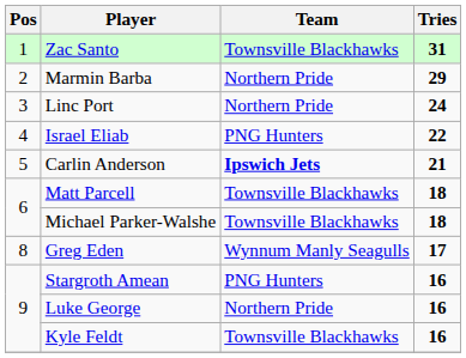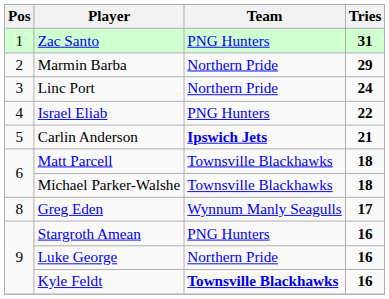Zac Santo | Team: Townsville Blackhawks -> PNG Hunters
Kyle Feldt | Team: normal -> bold
